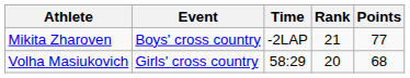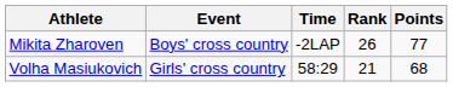Mikita Zharoven | Rank: 21 -> 26
Volha Masiukovich | Rank: 20 -> 21
